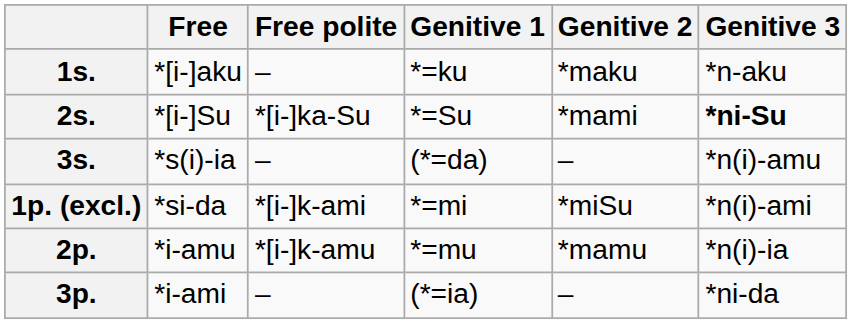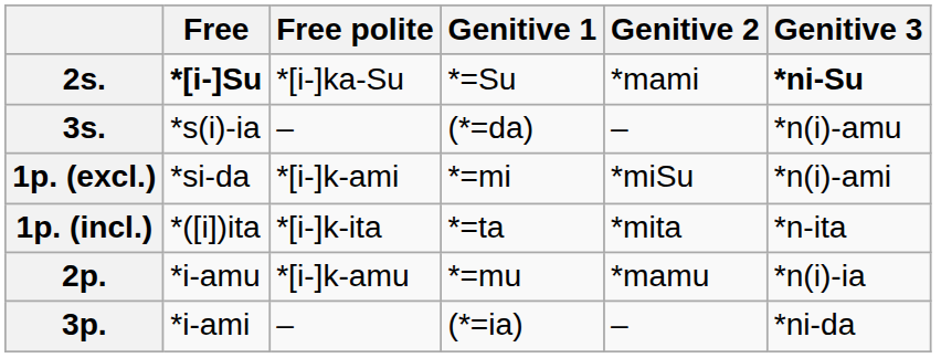- row: 1s. | *[i-]aku | – | *=ku | *maku | *n-aku
2s. | Free: normal -> bold
+ row: 1p. (incl.) | *([i])ita | *[i-]k-ita | *=ta | *mita | *n-ita
